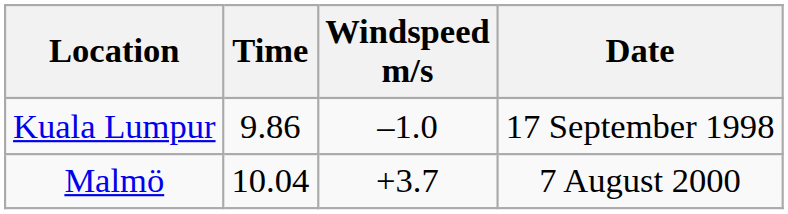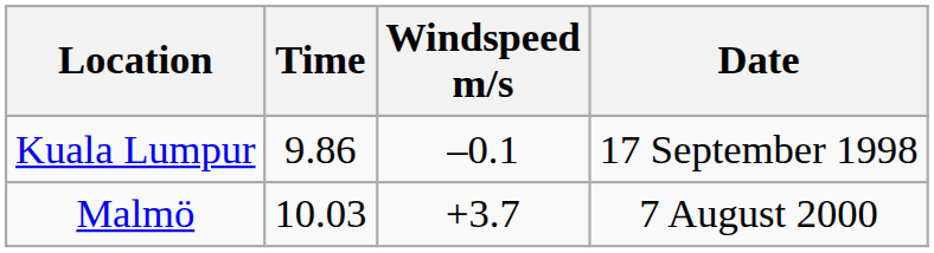Kuala Lumpur | Windspeed m/s: –1.0 -> –0.1
Malmö | Time: 10.04 -> 10.03
